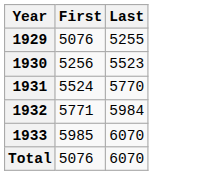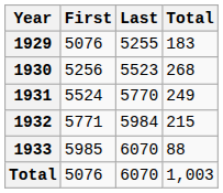+ column: Total | 183 | 268 | 249 | 215 | 88 | 1,003
